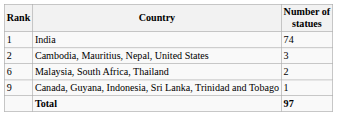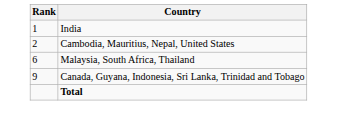- column: Number of statues | 74 | 3 | 2 | 1 | 97
